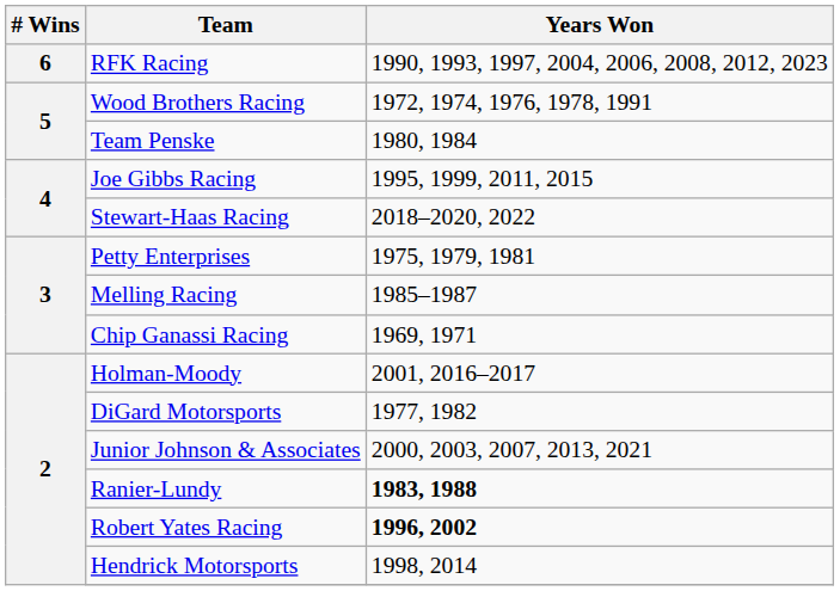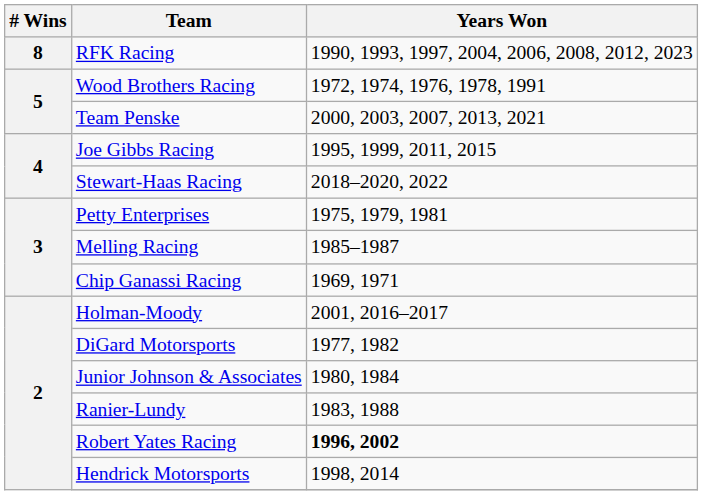RFK Racing | # Wins: 6 -> 8
Team Penske | Years Won: 1980, 1984 -> 2000, 2003, 2007, 2013, 2021
Junior Johnson & Associates | Years Won: 2000, 2003, 2007, 2013, 2021 -> 1980, 1984
Ranier-Lundy | Years Won: bold -> normal
